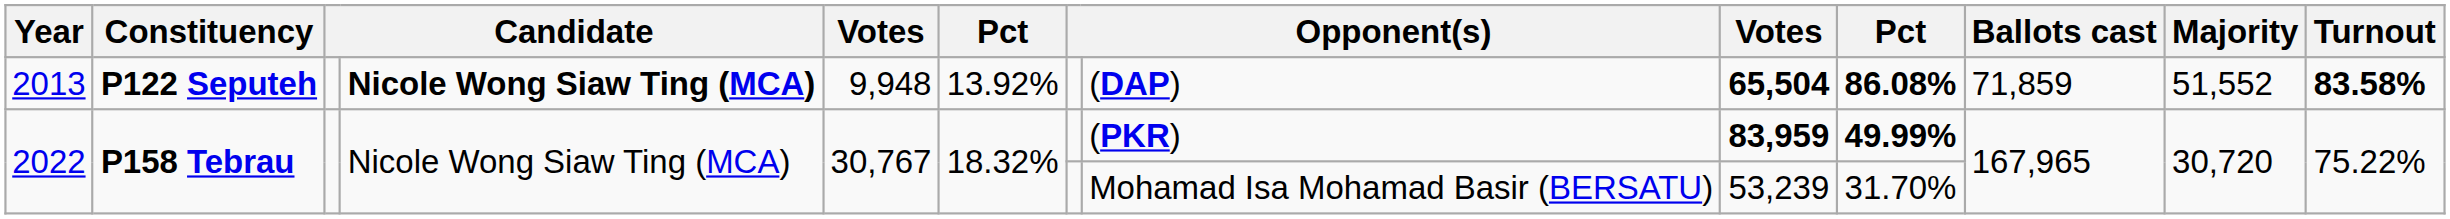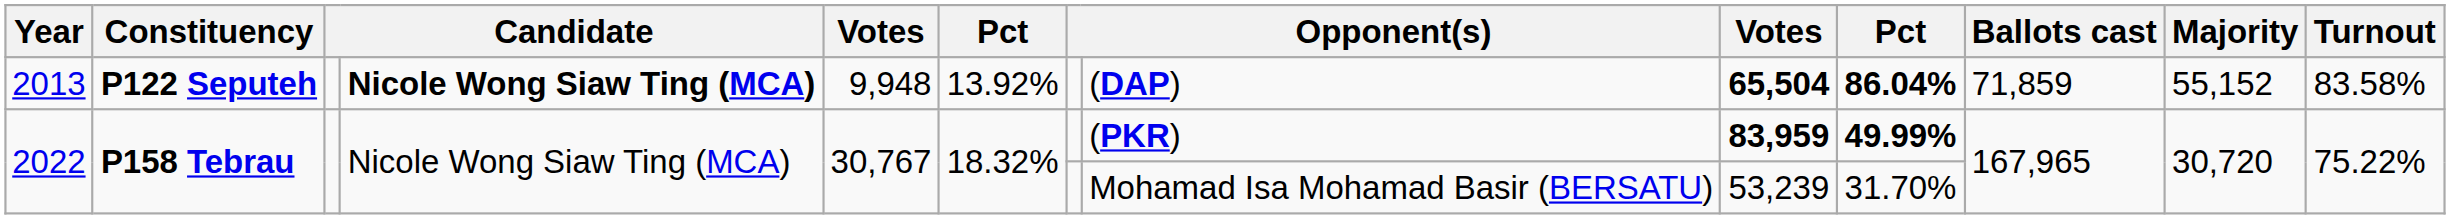2013 | column 10: 86.08% -> 86.04%
2013 | Majority: 51,552 -> 55,152
2013 | Turnout: bold -> normal
